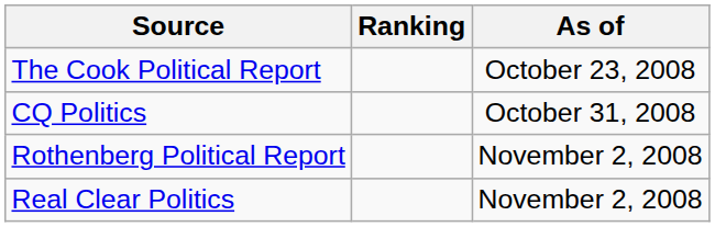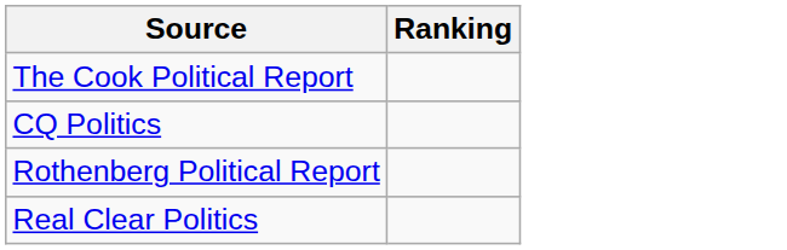- column: As of | October 23, 2008 | October 31, 2008 | November 2, 2008 | November 2, 2008
